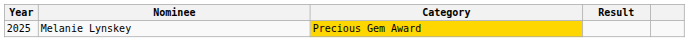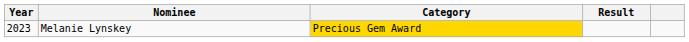Melanie Lynskey | Year: 2025 -> 2023
